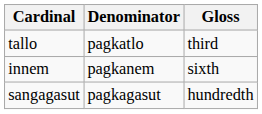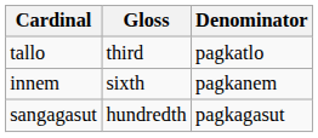columns swapped: Denominator <-> Gloss
